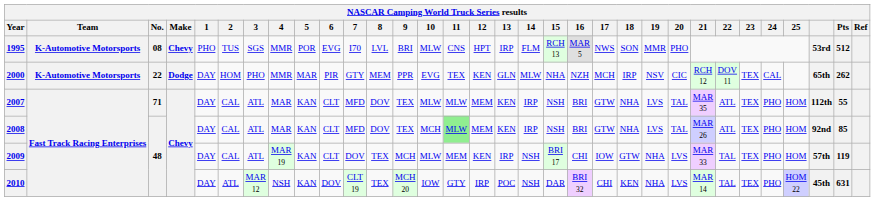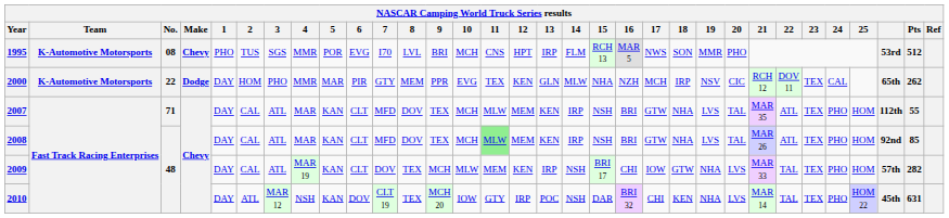1995 | 10: MLW -> MCH
2007 | 10: MLW -> MCH
2009 | Pts: 119 -> 282
